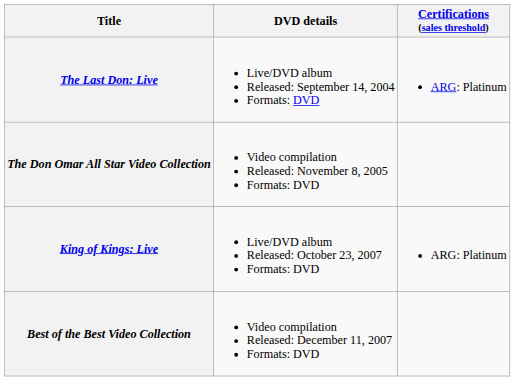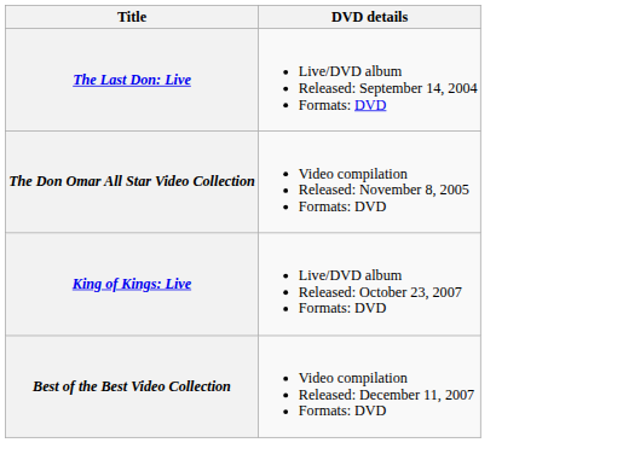- column: Certifications (sales threshold) | ARG: Platinum | ARG: Platinum
